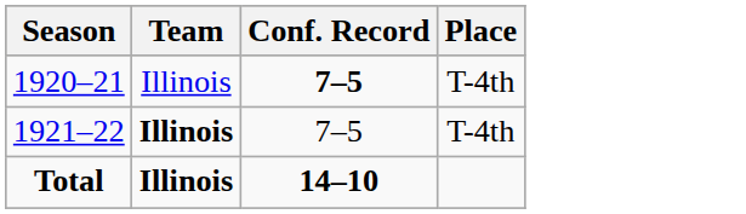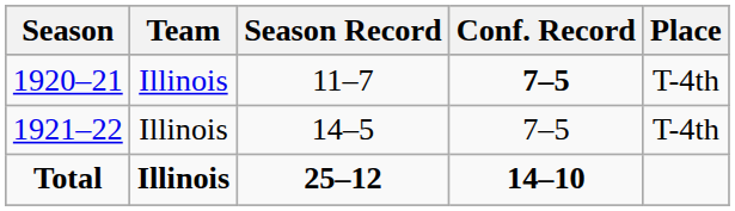+ column: Season Record | 11–7 | 14–5 | 25–12
1921–22 | Team: bold -> normal
